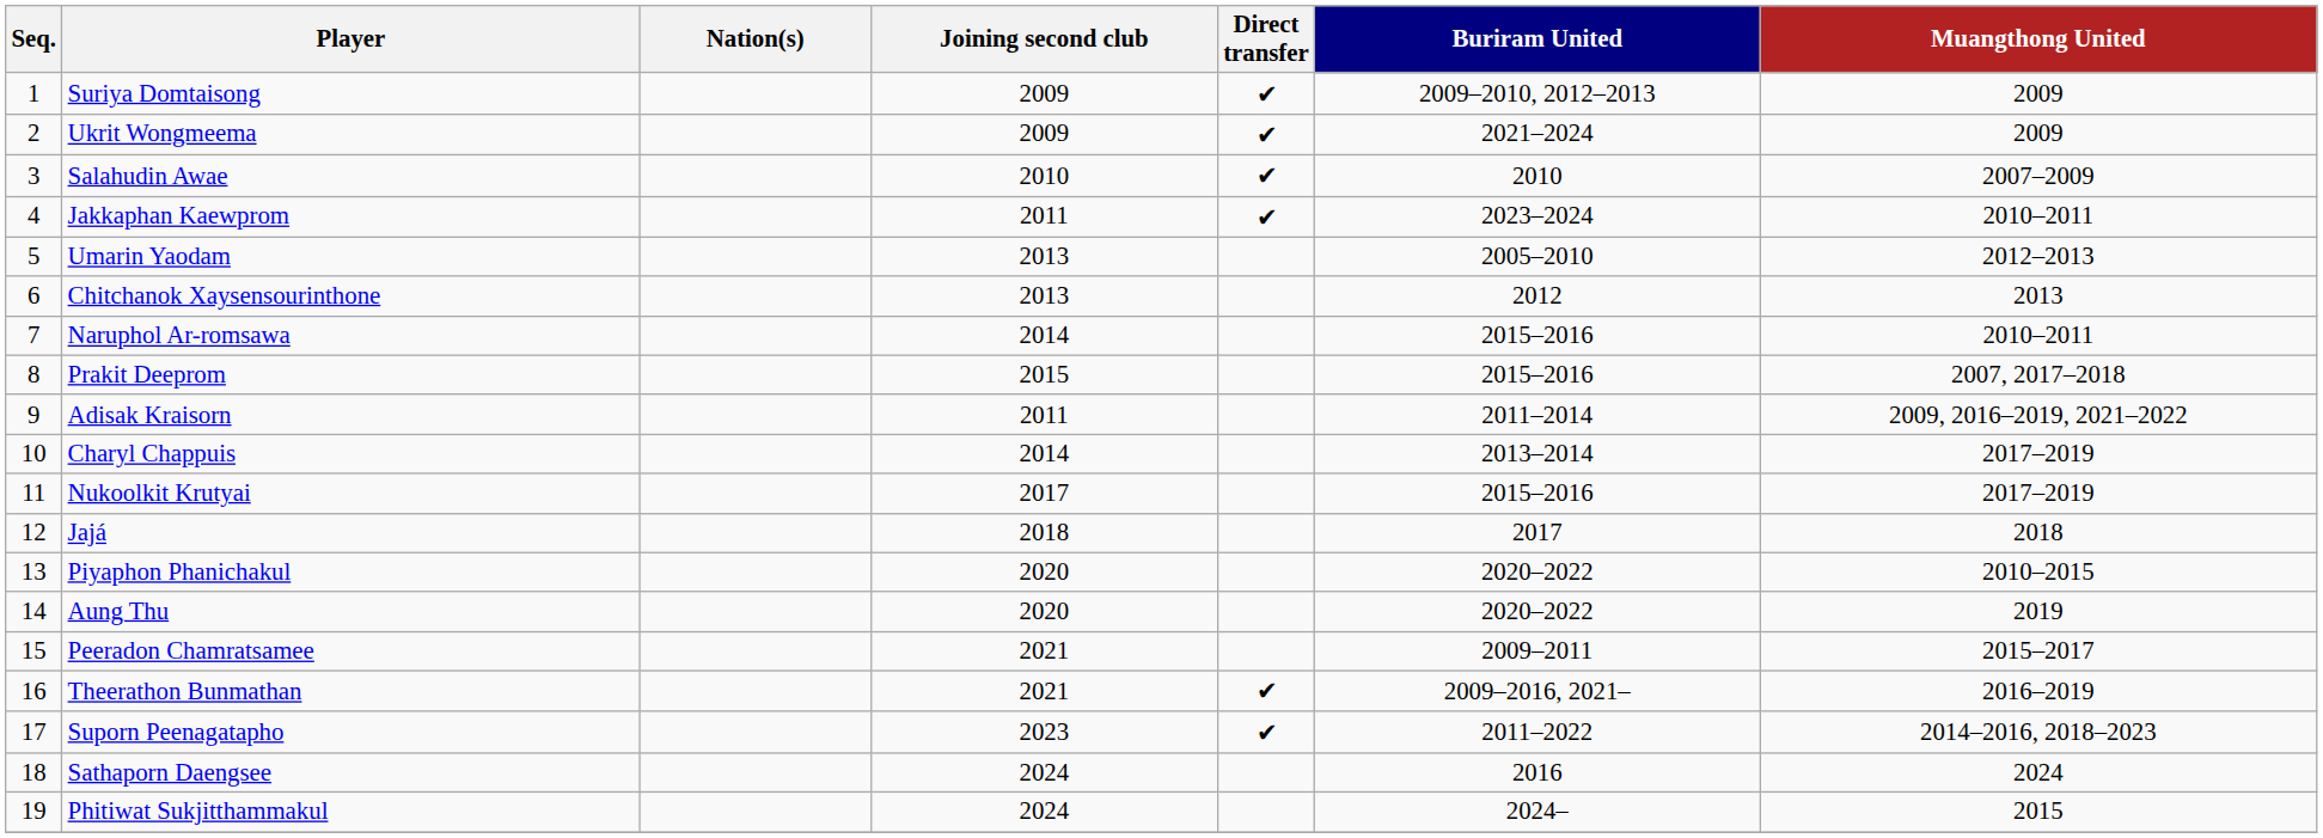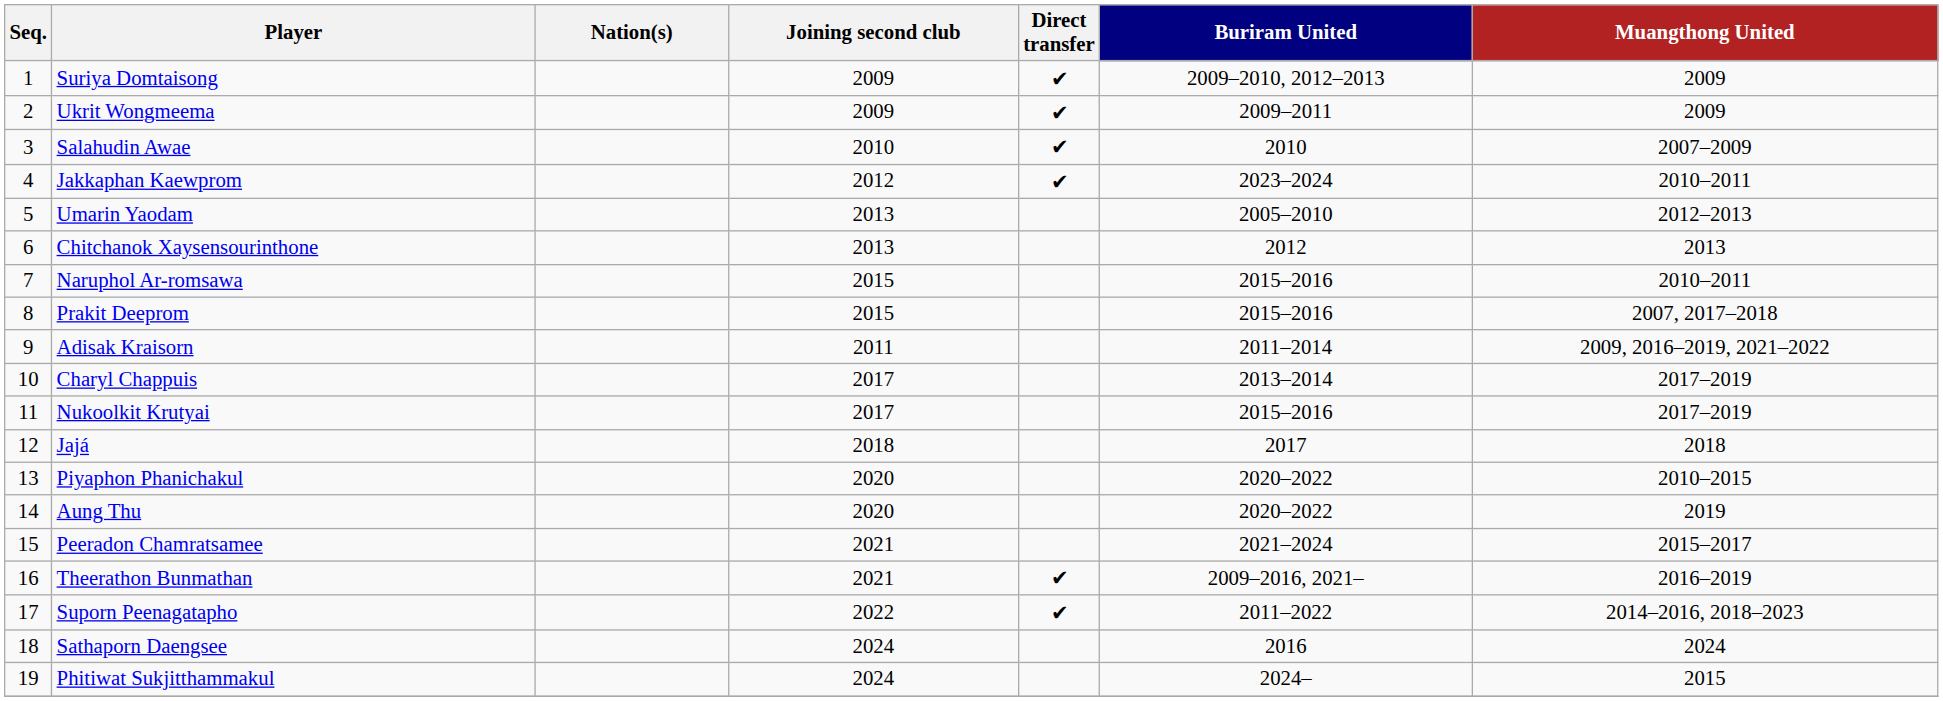Ukrit Wongmeema | Buriram United: 2021–2024 -> 2009–2011
Jakkaphan Kaewprom | Joining second club: 2011 -> 2012
Naruphol Ar-romsawa | Joining second club: 2014 -> 2015
Charyl Chappuis | Joining second club: 2014 -> 2017
Peeradon Chamratsamee | Buriram United: 2009–2011 -> 2021–2024
Suporn Peenagatapho | Joining second club: 2023 -> 2022
